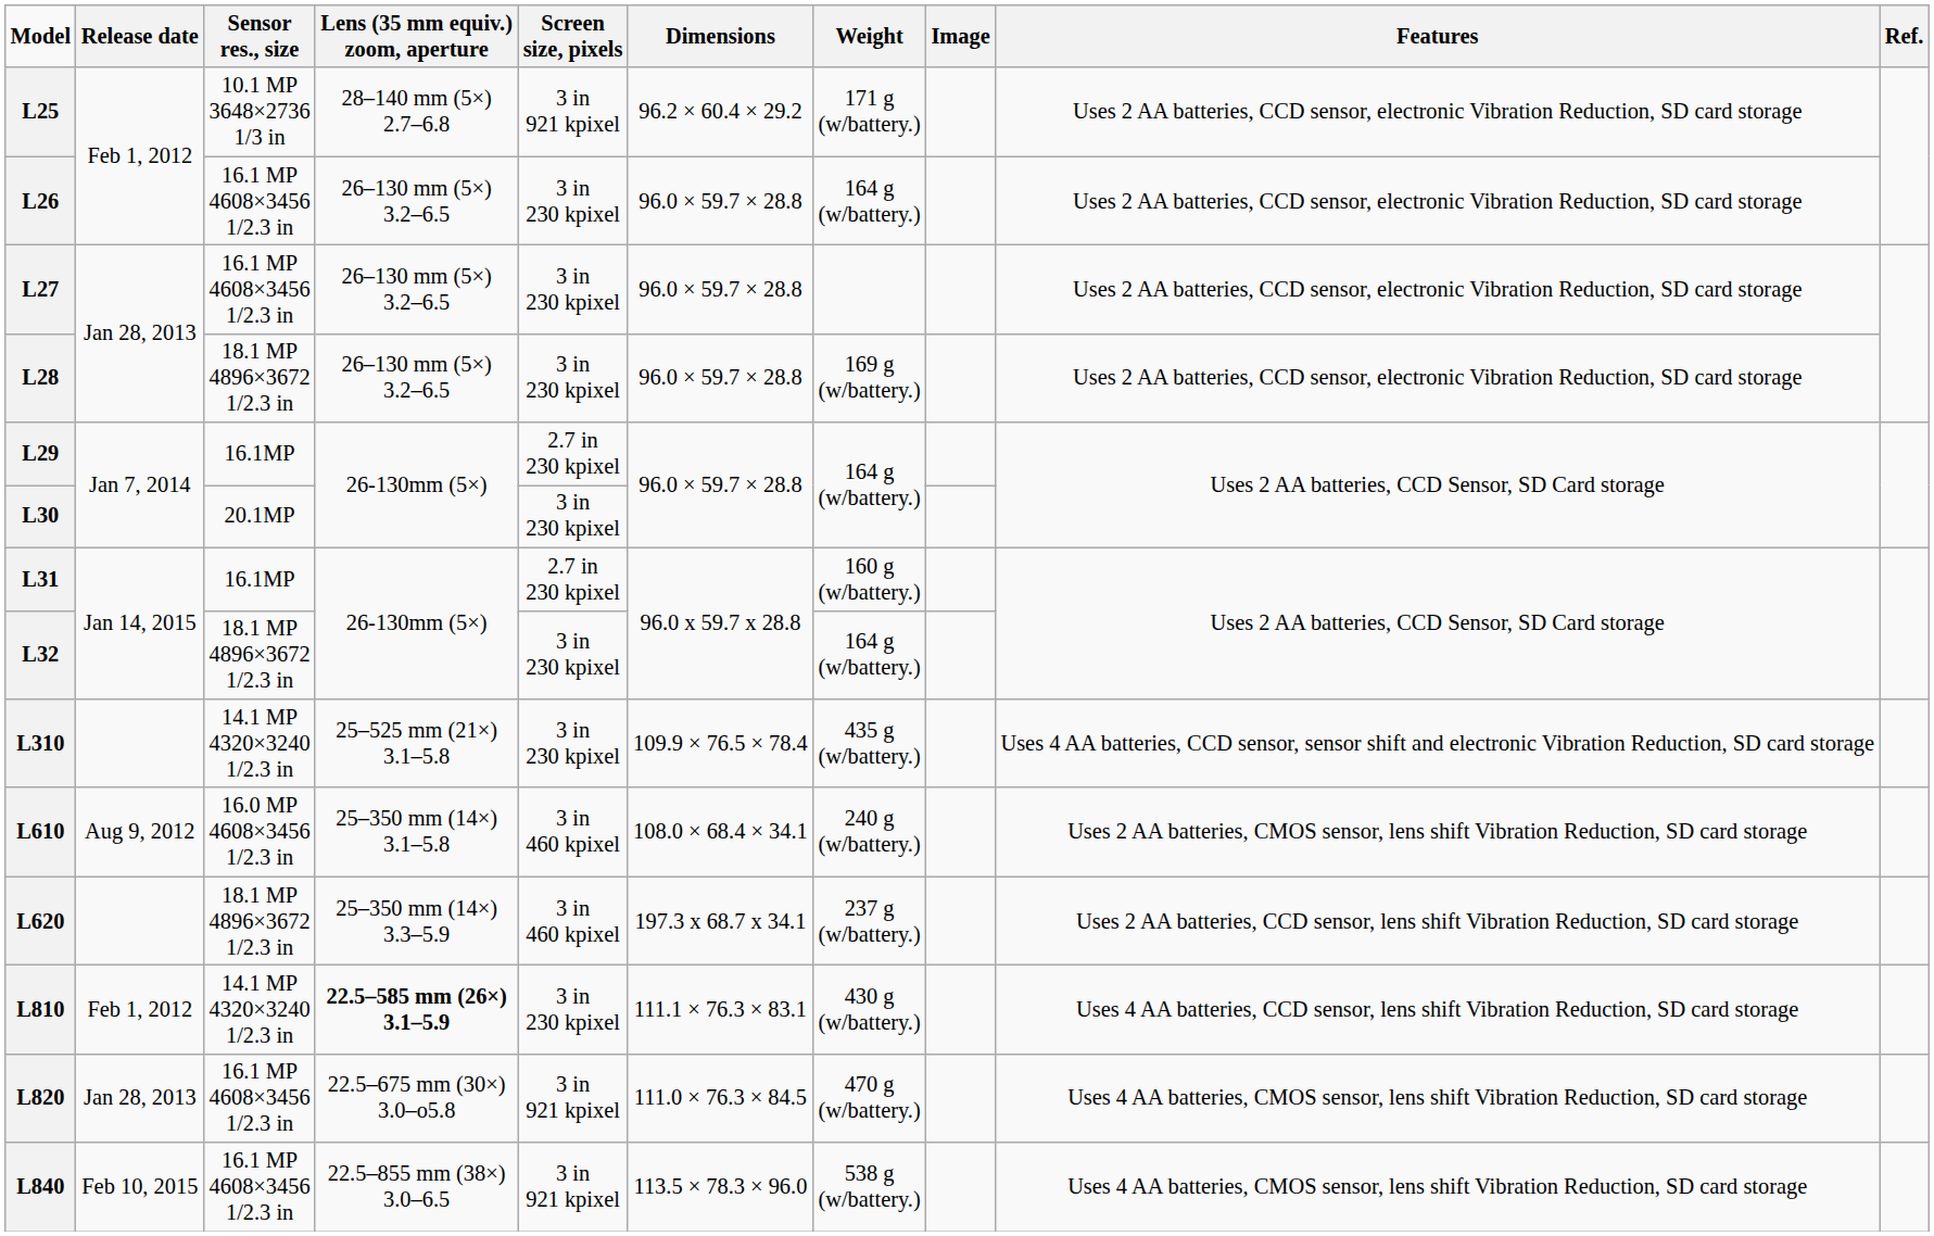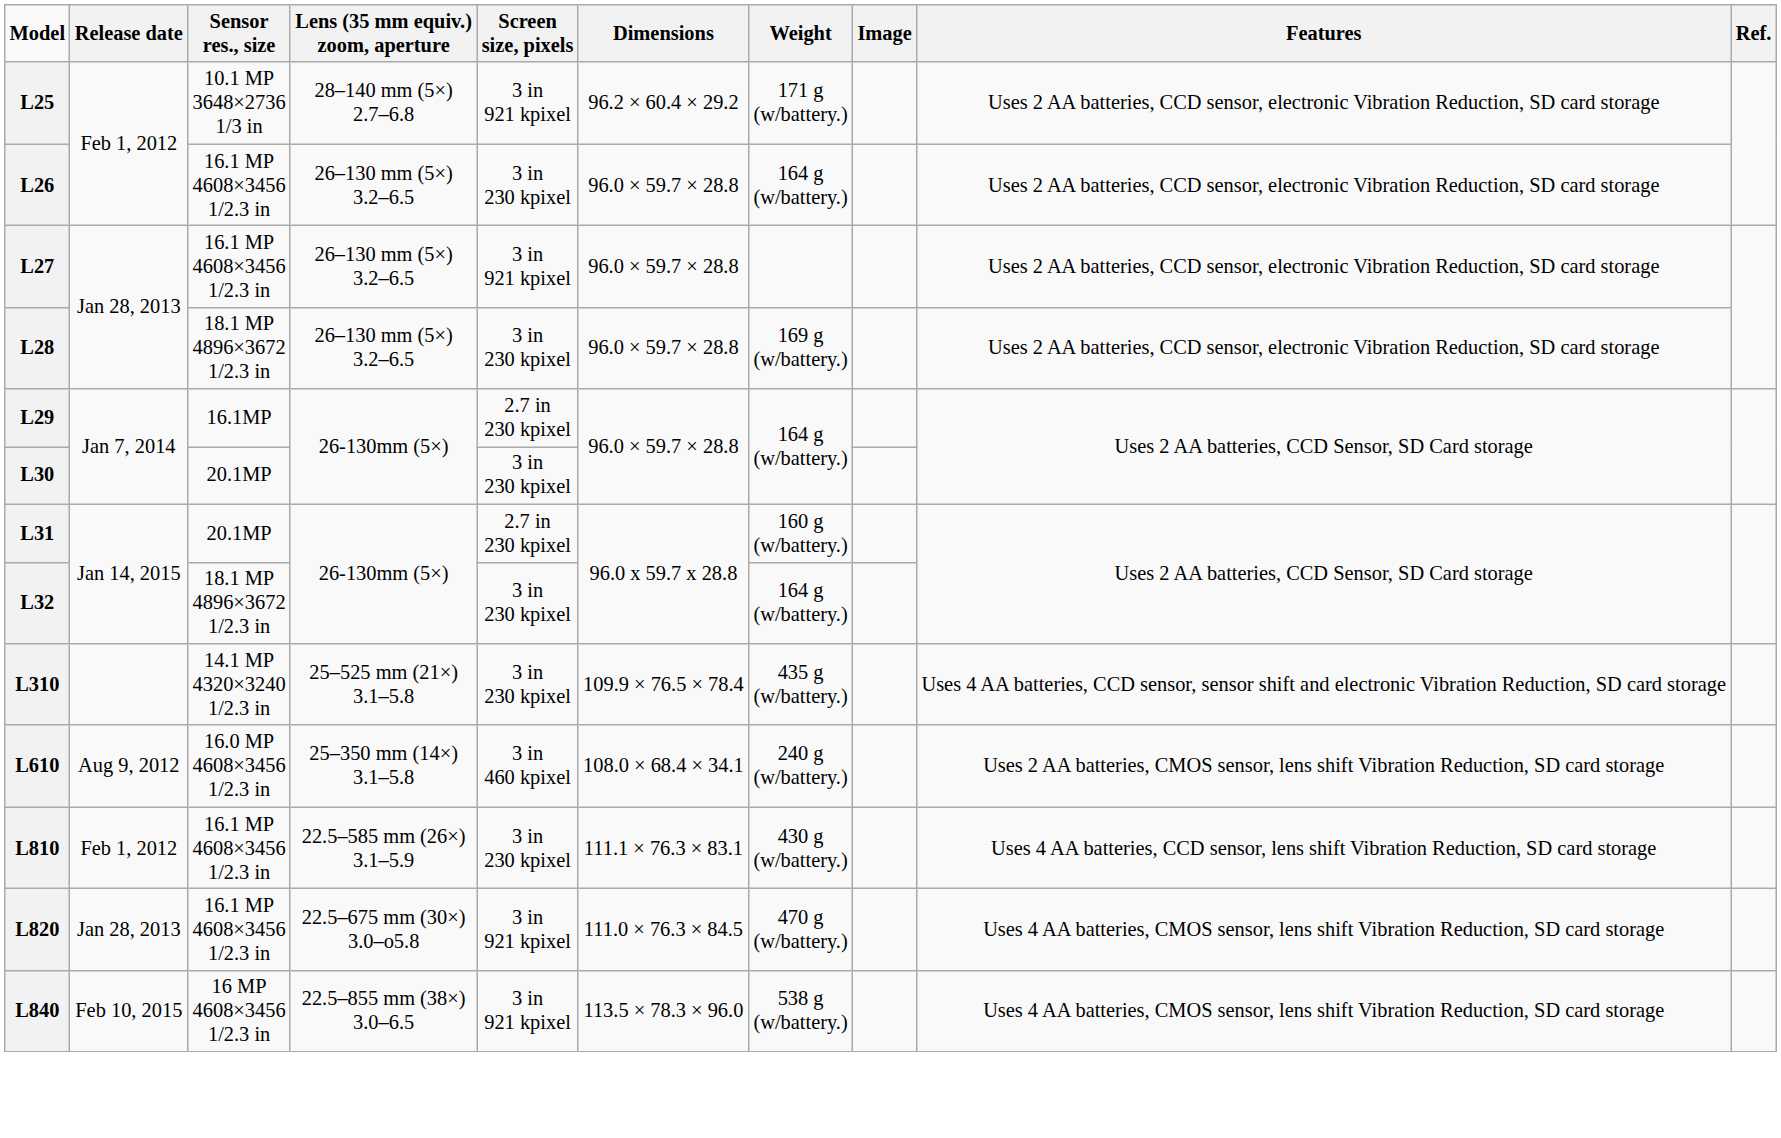L27 | Screen size, pixels: 3 in 230 kpixel -> 3 in 921 kpixel
L31 | Sensor res., size: 16.1MP -> 20.1MP
- row: L620 | 18.1 MP 4896×3672 1/2.3 in | 25–350 mm (14×) 3.3–5.9 | 3 in 460 kpixel | 197.3 x 68.7 x 34.1 | 237 g (w/battery.) | Uses 2 AA batteries, CCD sensor, lens shift Vibration Reduction, SD card storage
L810 | Sensor res., size: 14.1 MP 4320×3240 1/2.3 in -> 16.1 MP 4608×3456 1/2.3 in
L810 | Lens (35 mm equiv.) zoom, aperture: bold -> normal
L840 | Sensor res., size: 16.1 MP 4608×3456 1/2.3 in -> 16 MP 4608×3456 1/2.3 in
